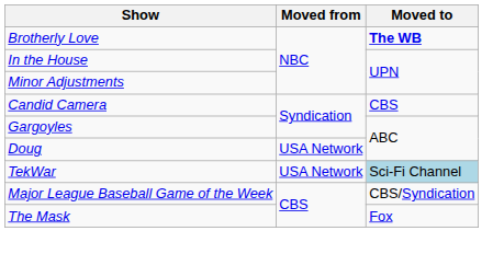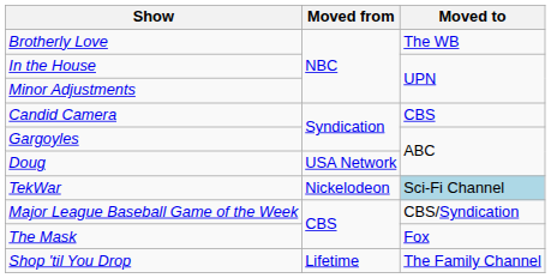Brotherly Love | Moved to: bold -> normal
TekWar | Moved from: USA Network -> Nickelodeon
+ row: Shop 'til You Drop | Lifetime | The Family Channel
